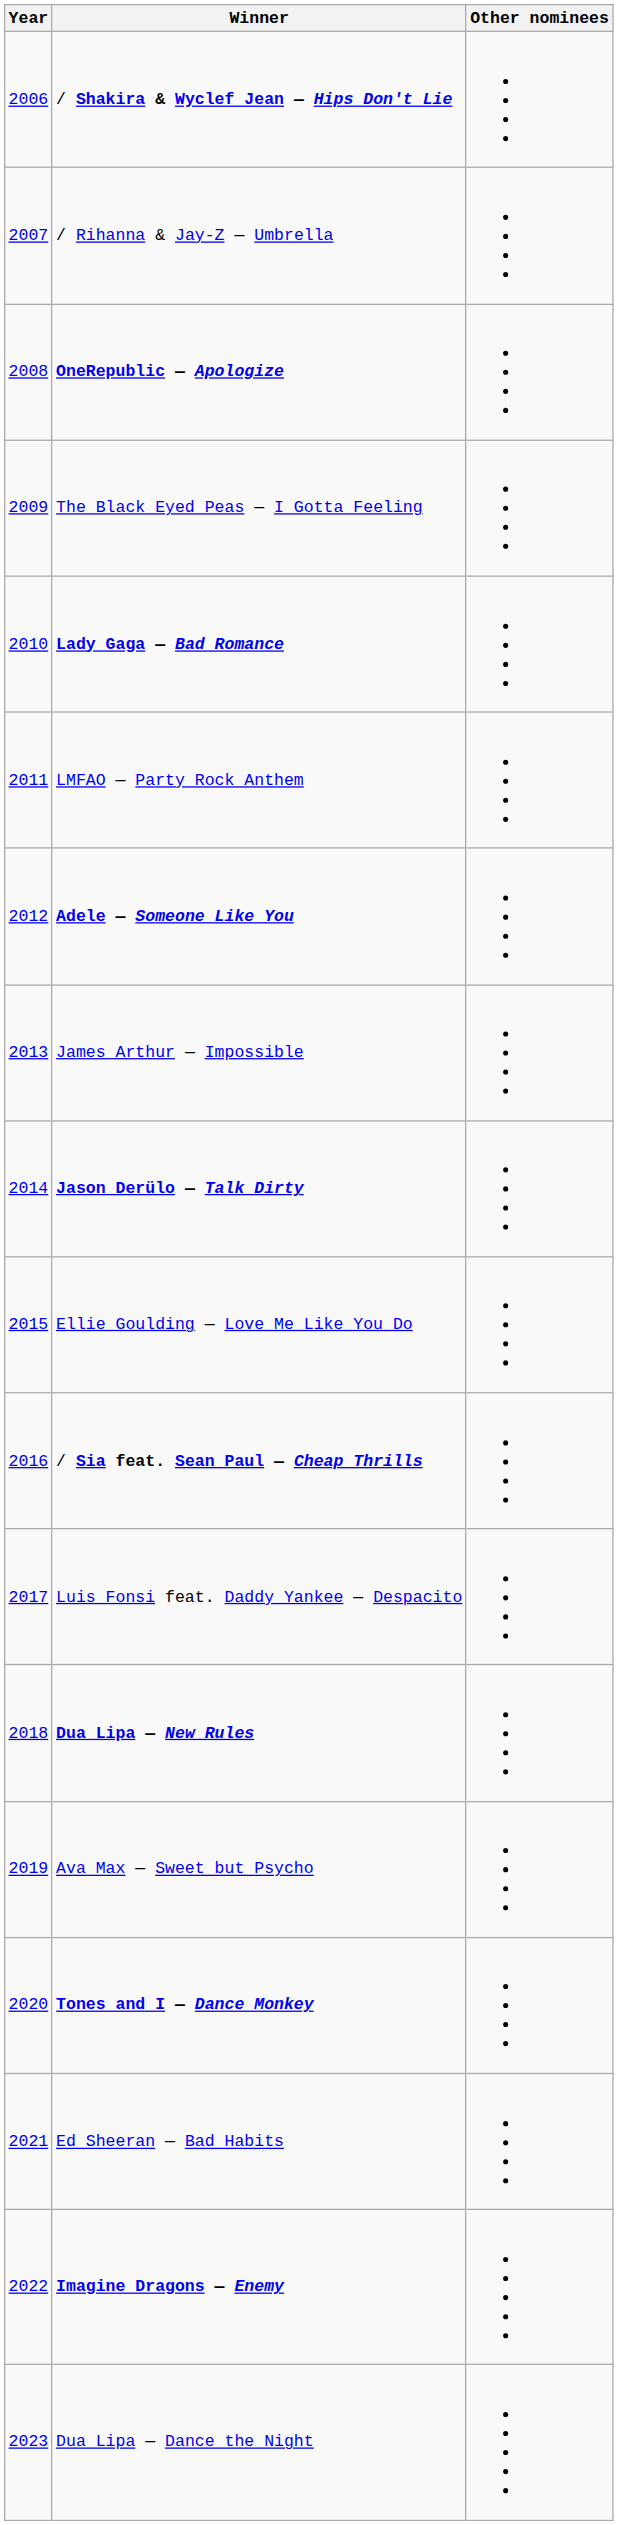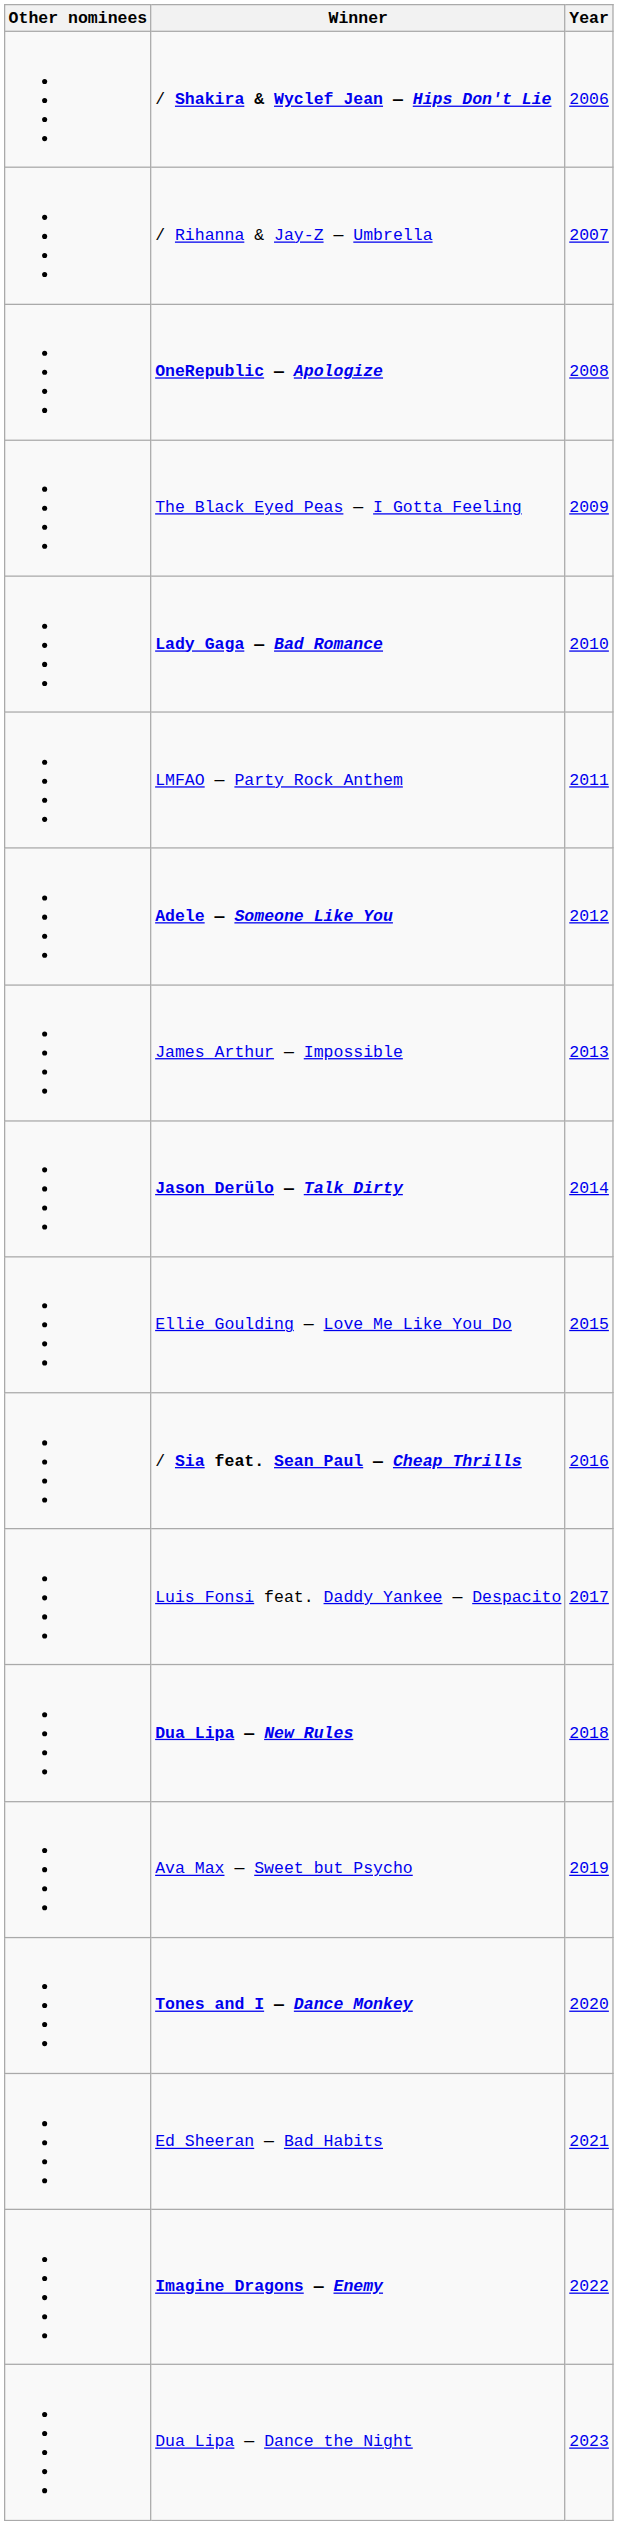columns swapped: Year <-> Other nominees
